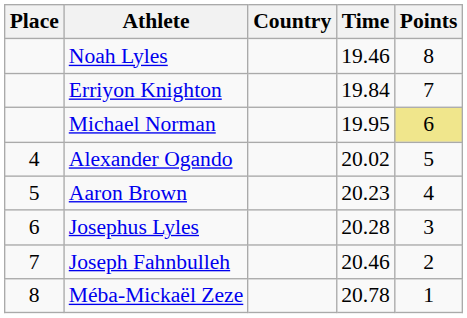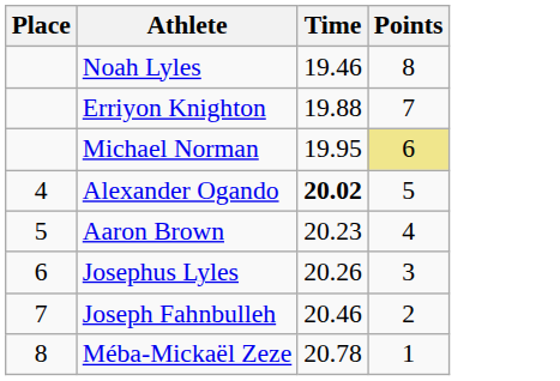- column: Country
Erriyon Knighton | Time: 19.84 -> 19.88
Alexander Ogando | Time: normal -> bold
Josephus Lyles | Time: 20.28 -> 20.26
